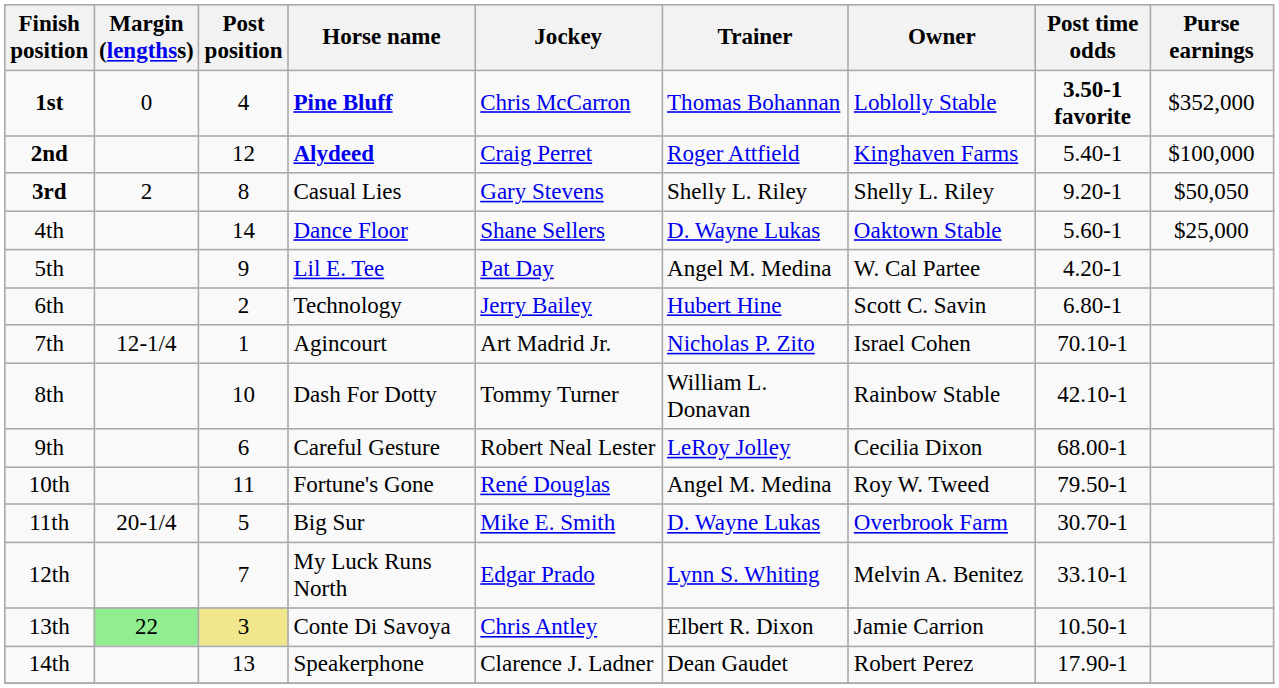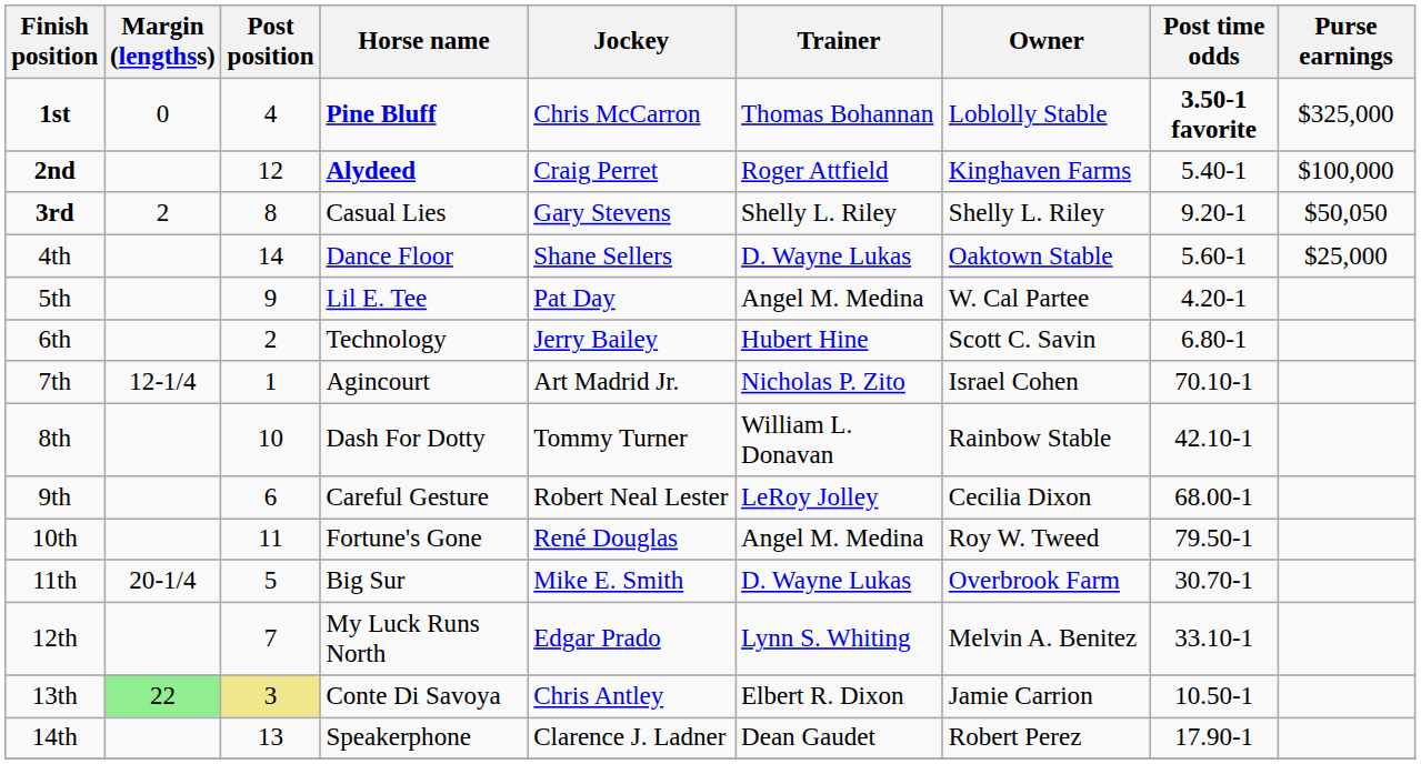1st | Purse earnings: $352,000 -> $325,000
